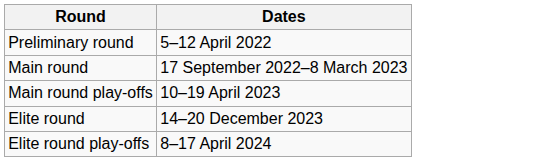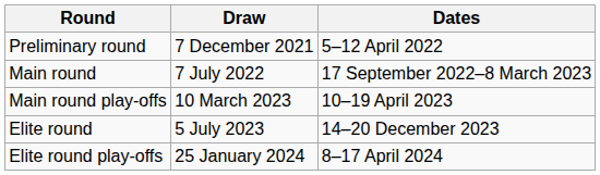+ column: Draw | 7 December 2021 | 7 July 2022 | 10 March 2023 | 5 July 2023 | 25 January 2024
